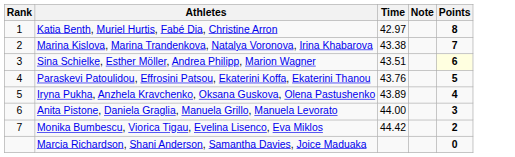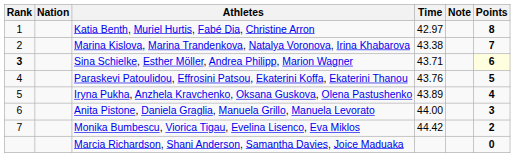+ column: Nation
Sina Schielke, Esther Möller, Andrea Philipp, Marion Wagner | Rank: normal -> bold
Sina Schielke, Esther Möller, Andrea Philipp, Marion Wagner | Time: 43.51 -> 43.71
